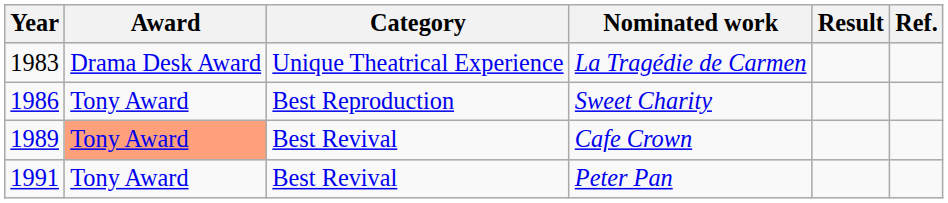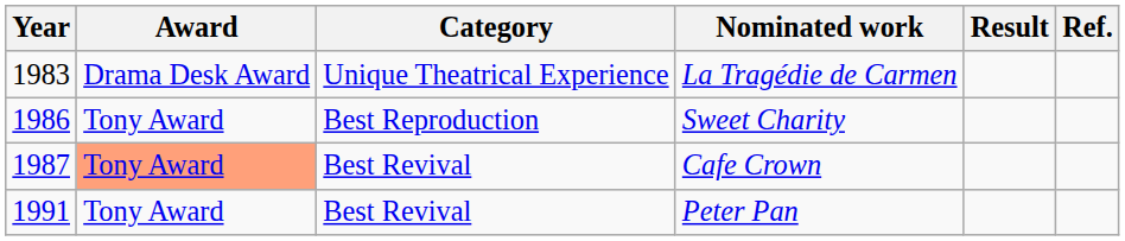Cafe Crown | Year: 1989 -> 1987
